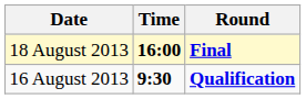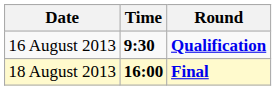rows swapped: 16 August 2013 <-> 18 August 2013
